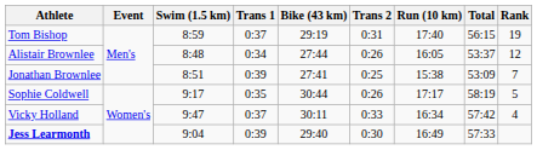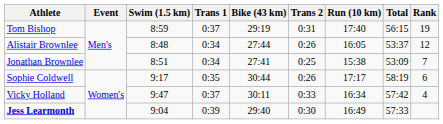Jonathan Brownlee | Trans 1: 0:39 -> 0:34
Sophie Coldwell | Rank: 5 -> 6
